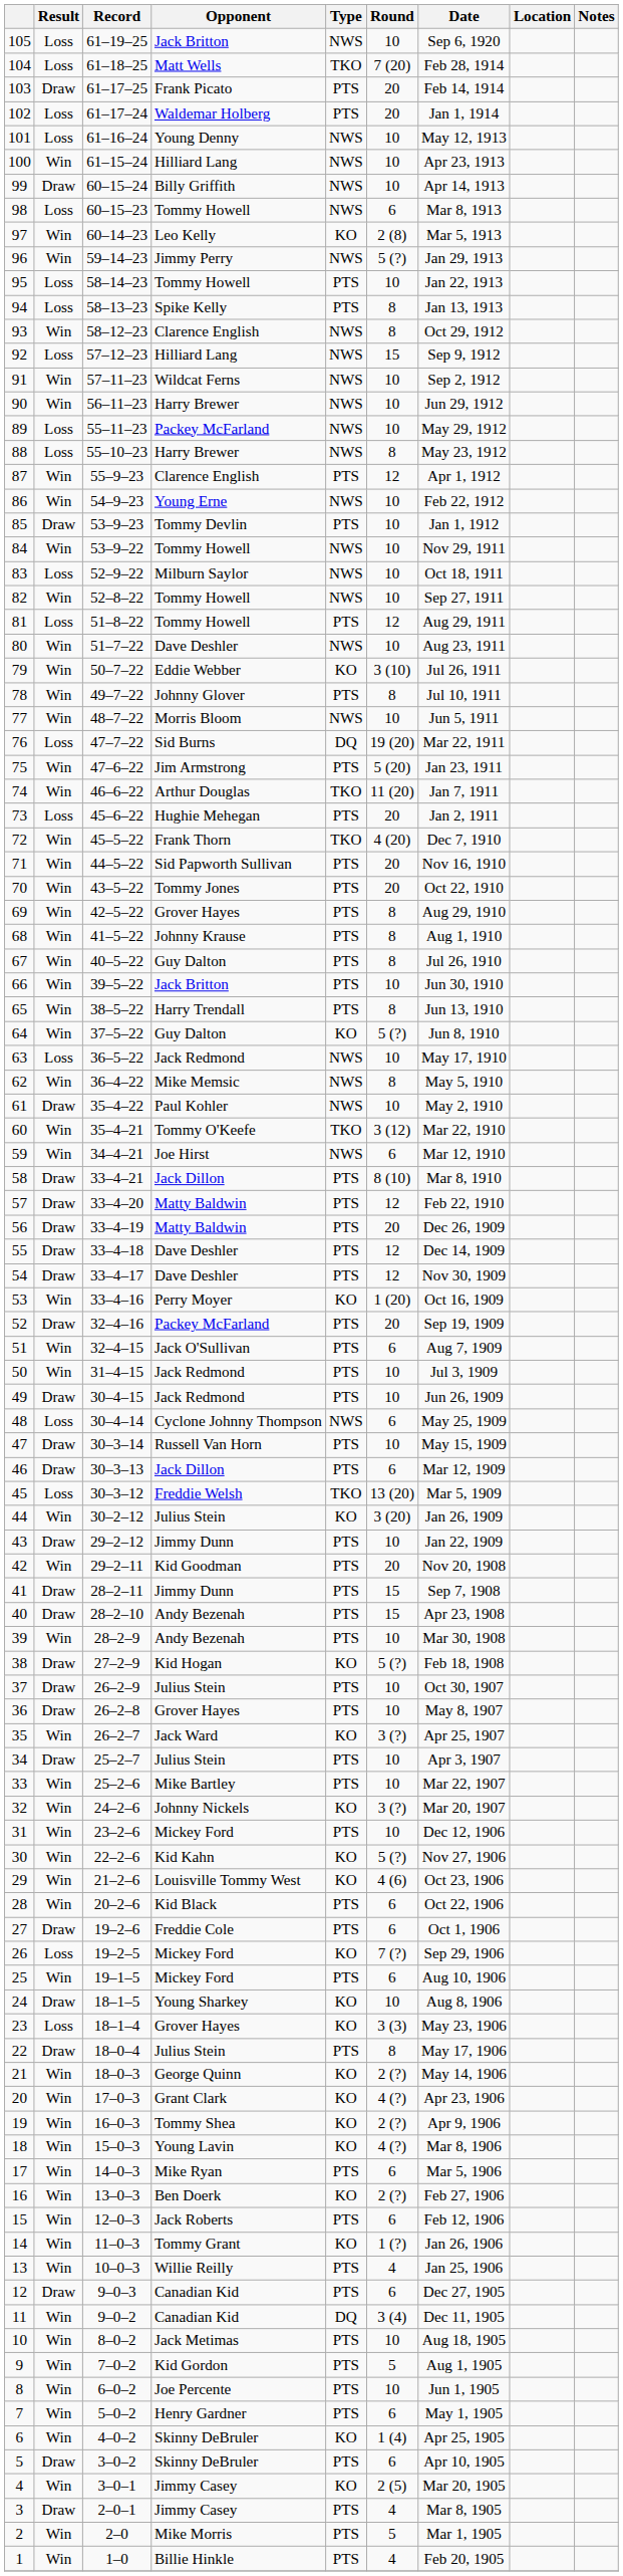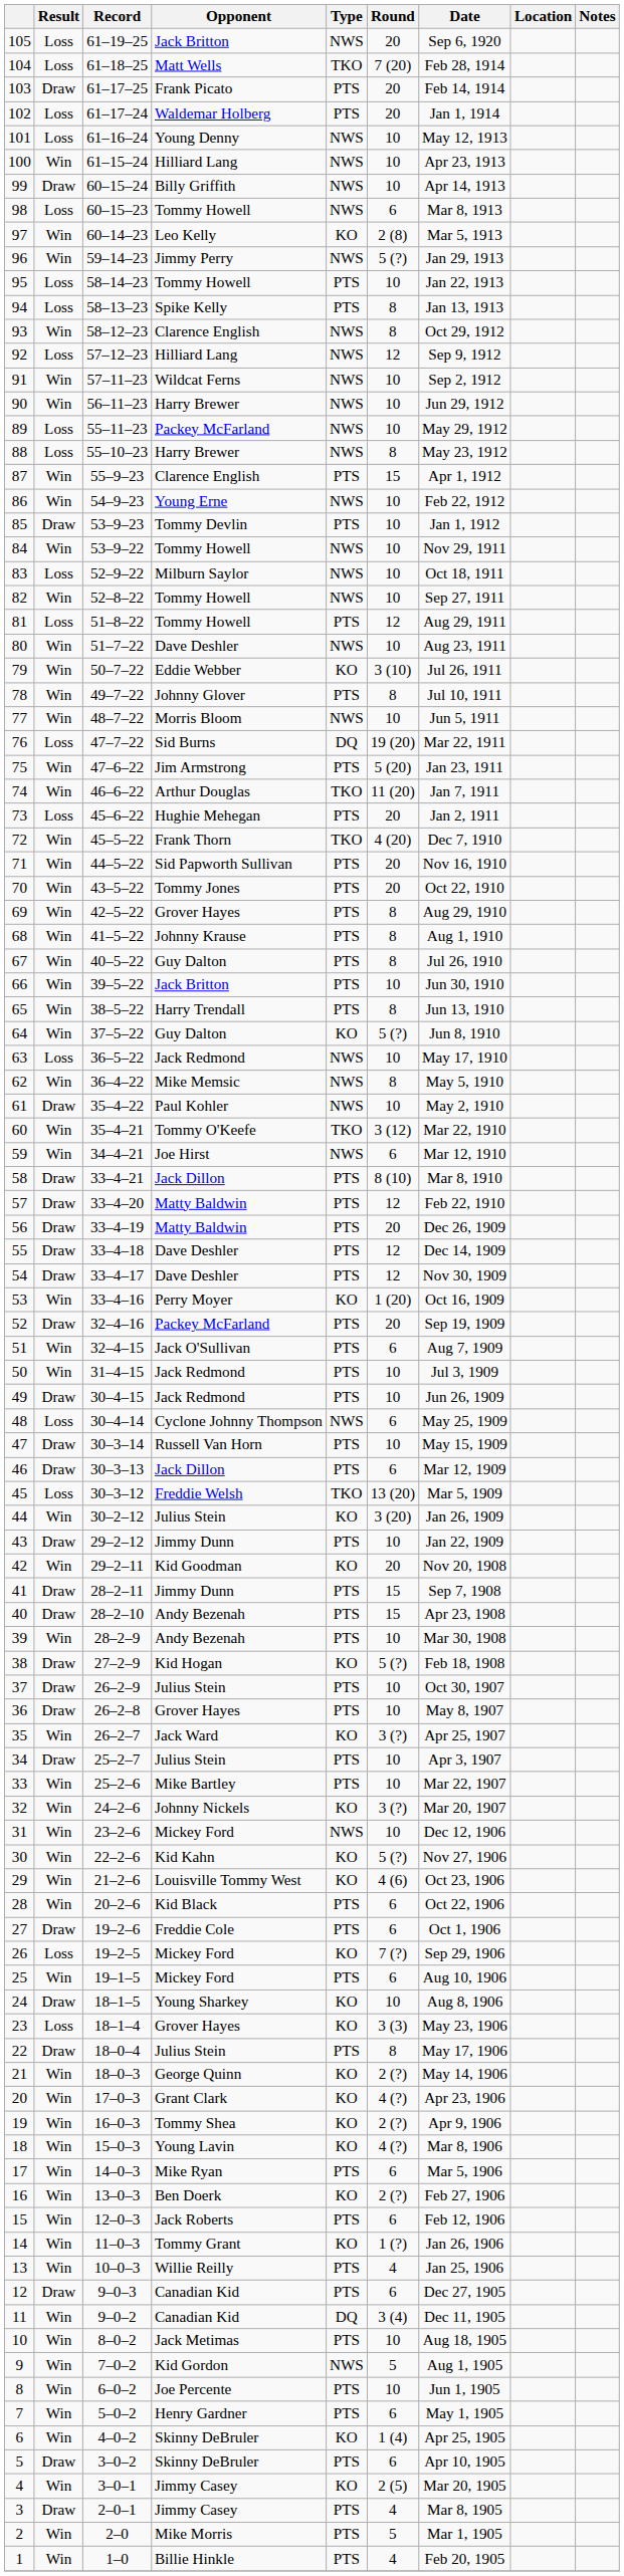105 | Round: 10 -> 20
92 | Round: 15 -> 12
87 | Round: 12 -> 15
42 | Type: PTS -> KO
31 | Type: PTS -> NWS
9 | Type: PTS -> NWS
